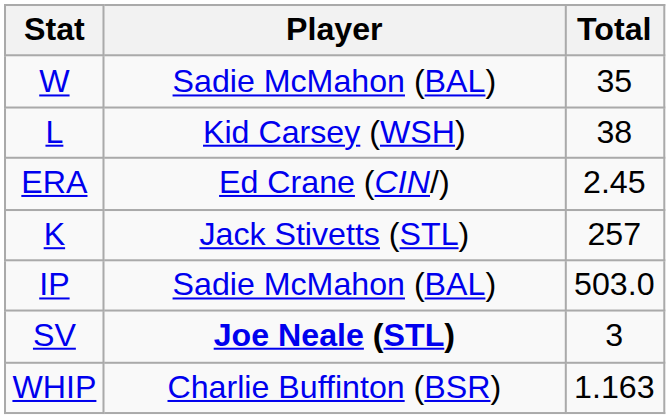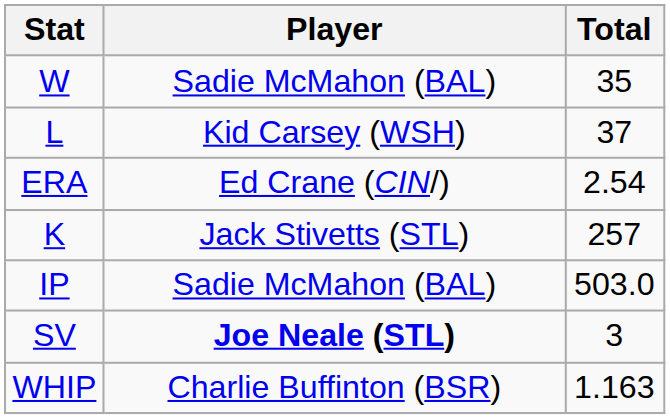L | Total: 38 -> 37
ERA | Total: 2.45 -> 2.54
